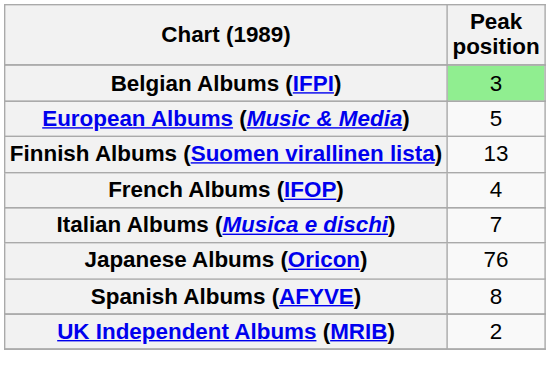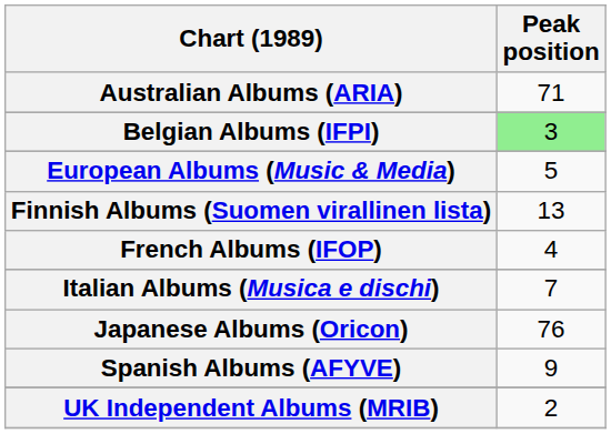+ row: Australian Albums (ARIA) | 71
Spanish Albums (AFYVE) | Peak position: 8 -> 9
